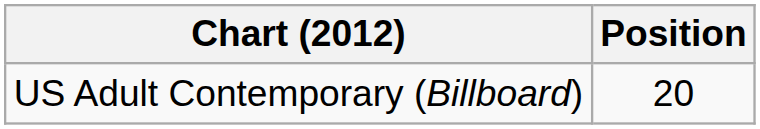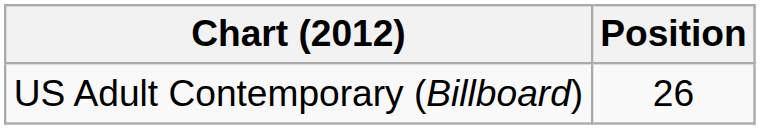US Adult Contemporary (Billboard) | Position: 20 -> 26
